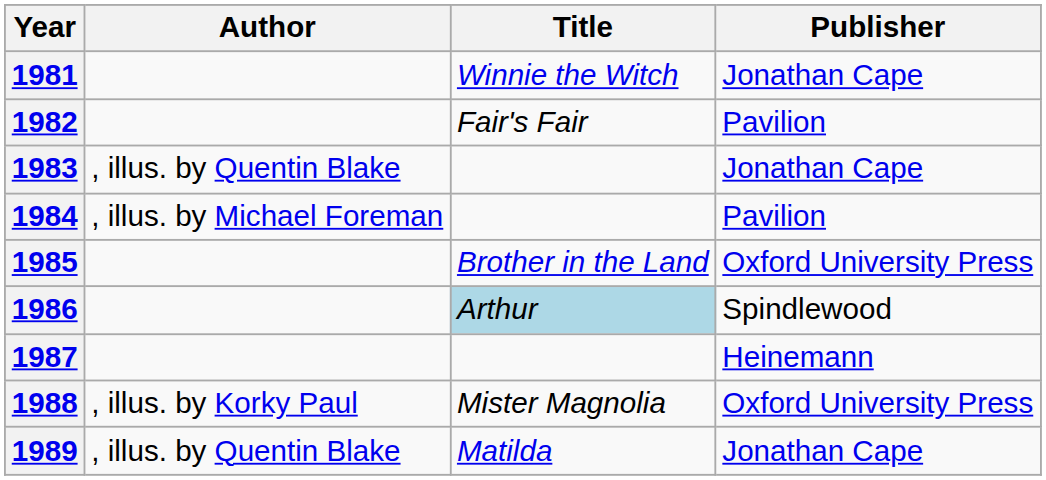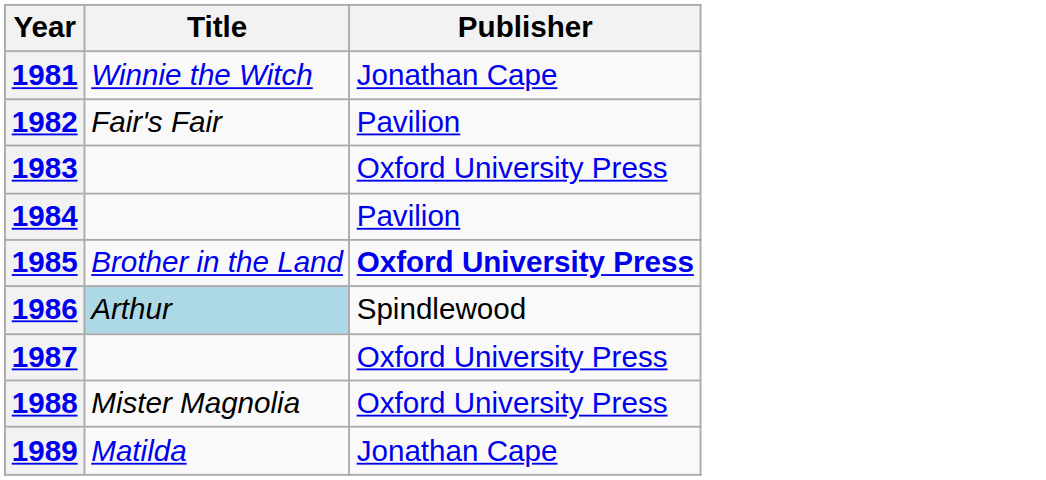- column: Author | , illus. by Quentin Blake | , illus. by Michael Foreman | , illus. by Korky Paul | , illus. by Quentin Blake
1983 | Publisher: Jonathan Cape -> Oxford University Press
1985 | Publisher: normal -> bold
1987 | Publisher: Heinemann -> Oxford University Press
